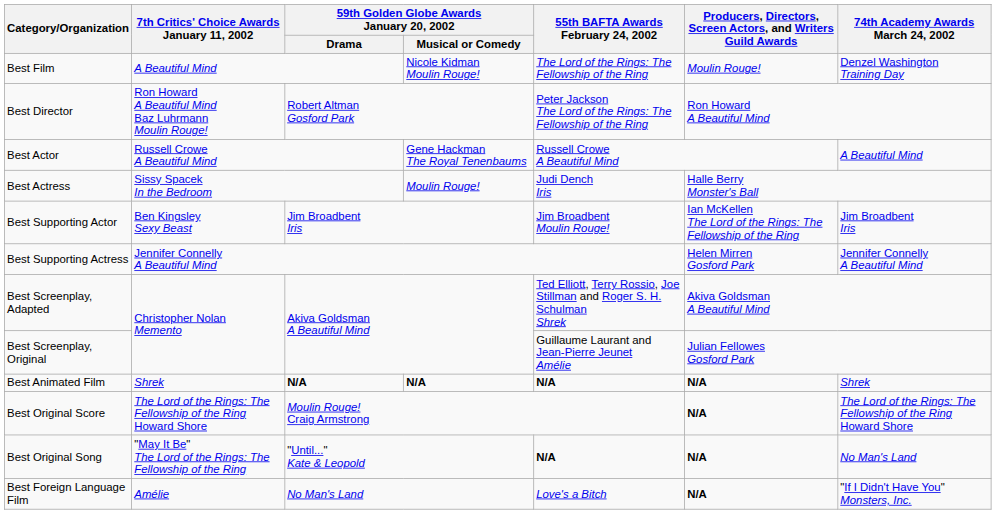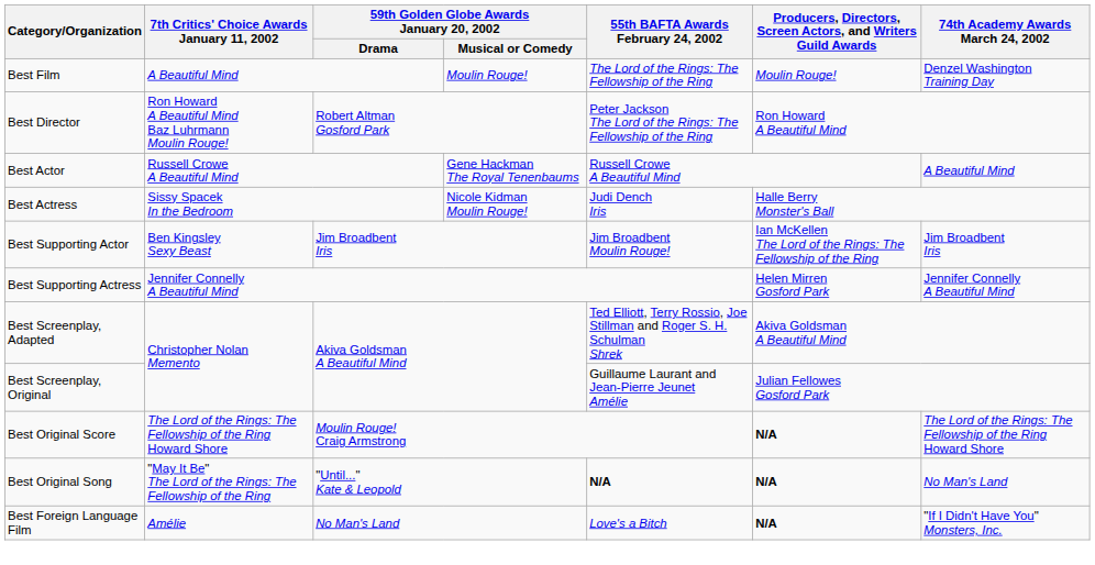Best Film | column 4: Nicole Kidman Moulin Rouge! -> Moulin Rouge!
Best Actress | column 4: Moulin Rouge! -> Nicole Kidman Moulin Rouge!
- row: Best Animated Film | Shrek | N/A | N/A | N/A | N/A | Shrek
